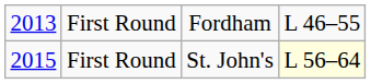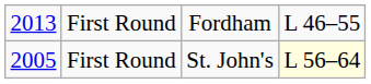First Round / St. John's | column 1: 2015 -> 2005
